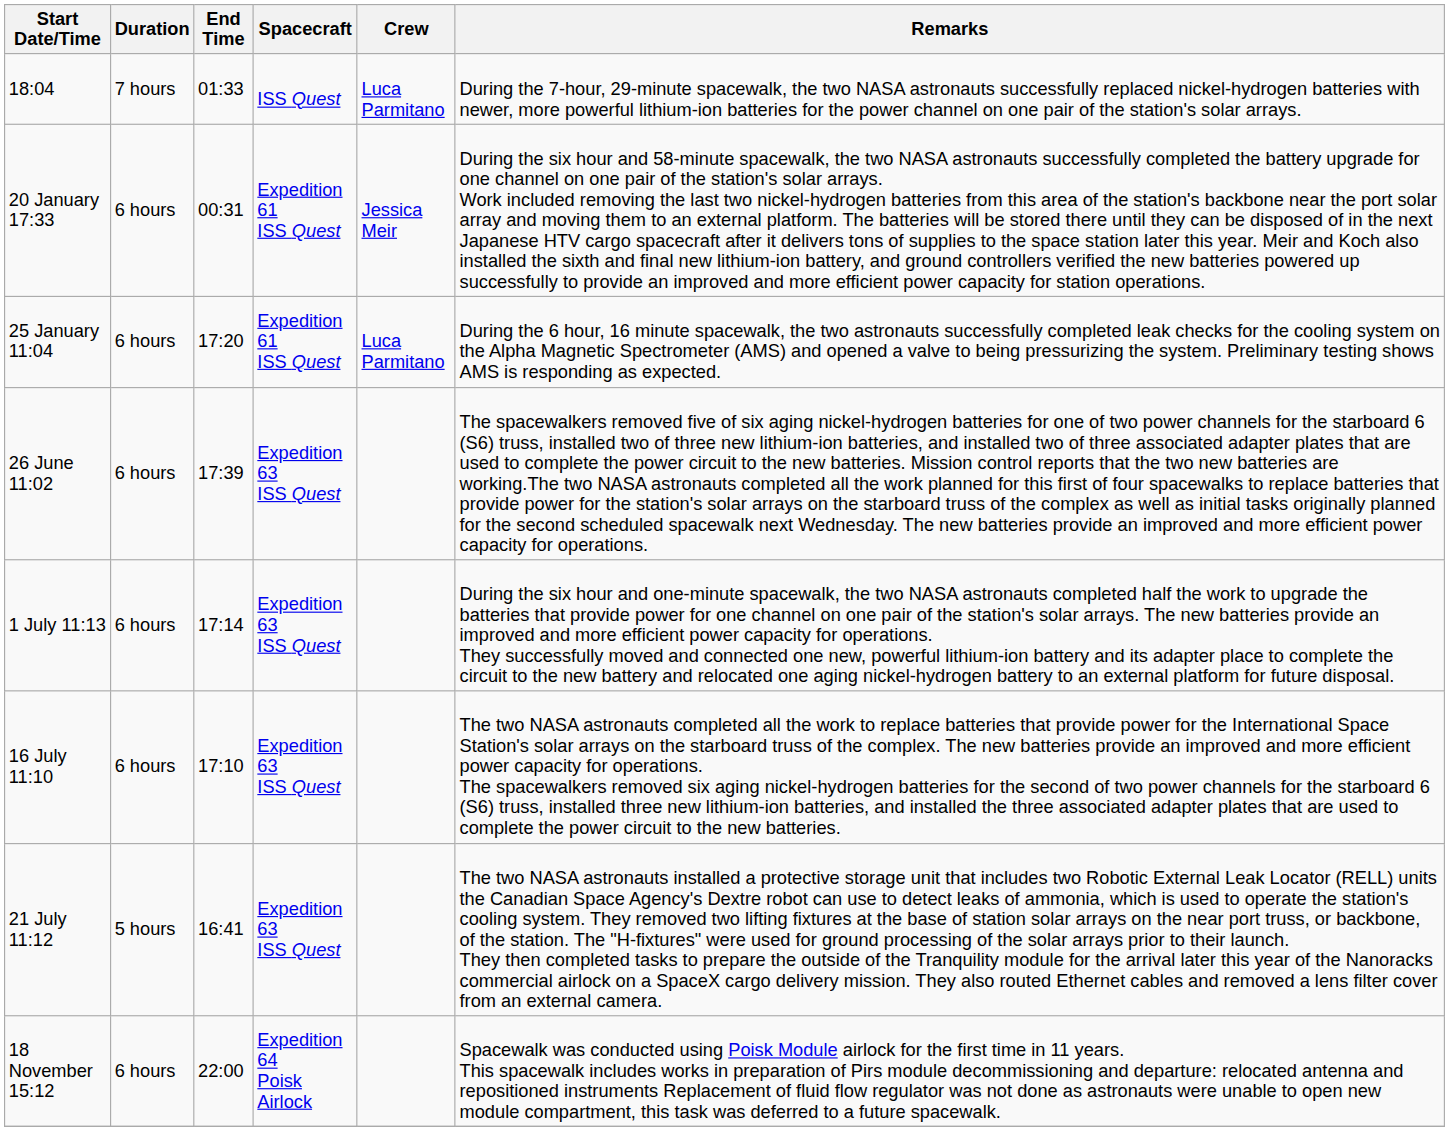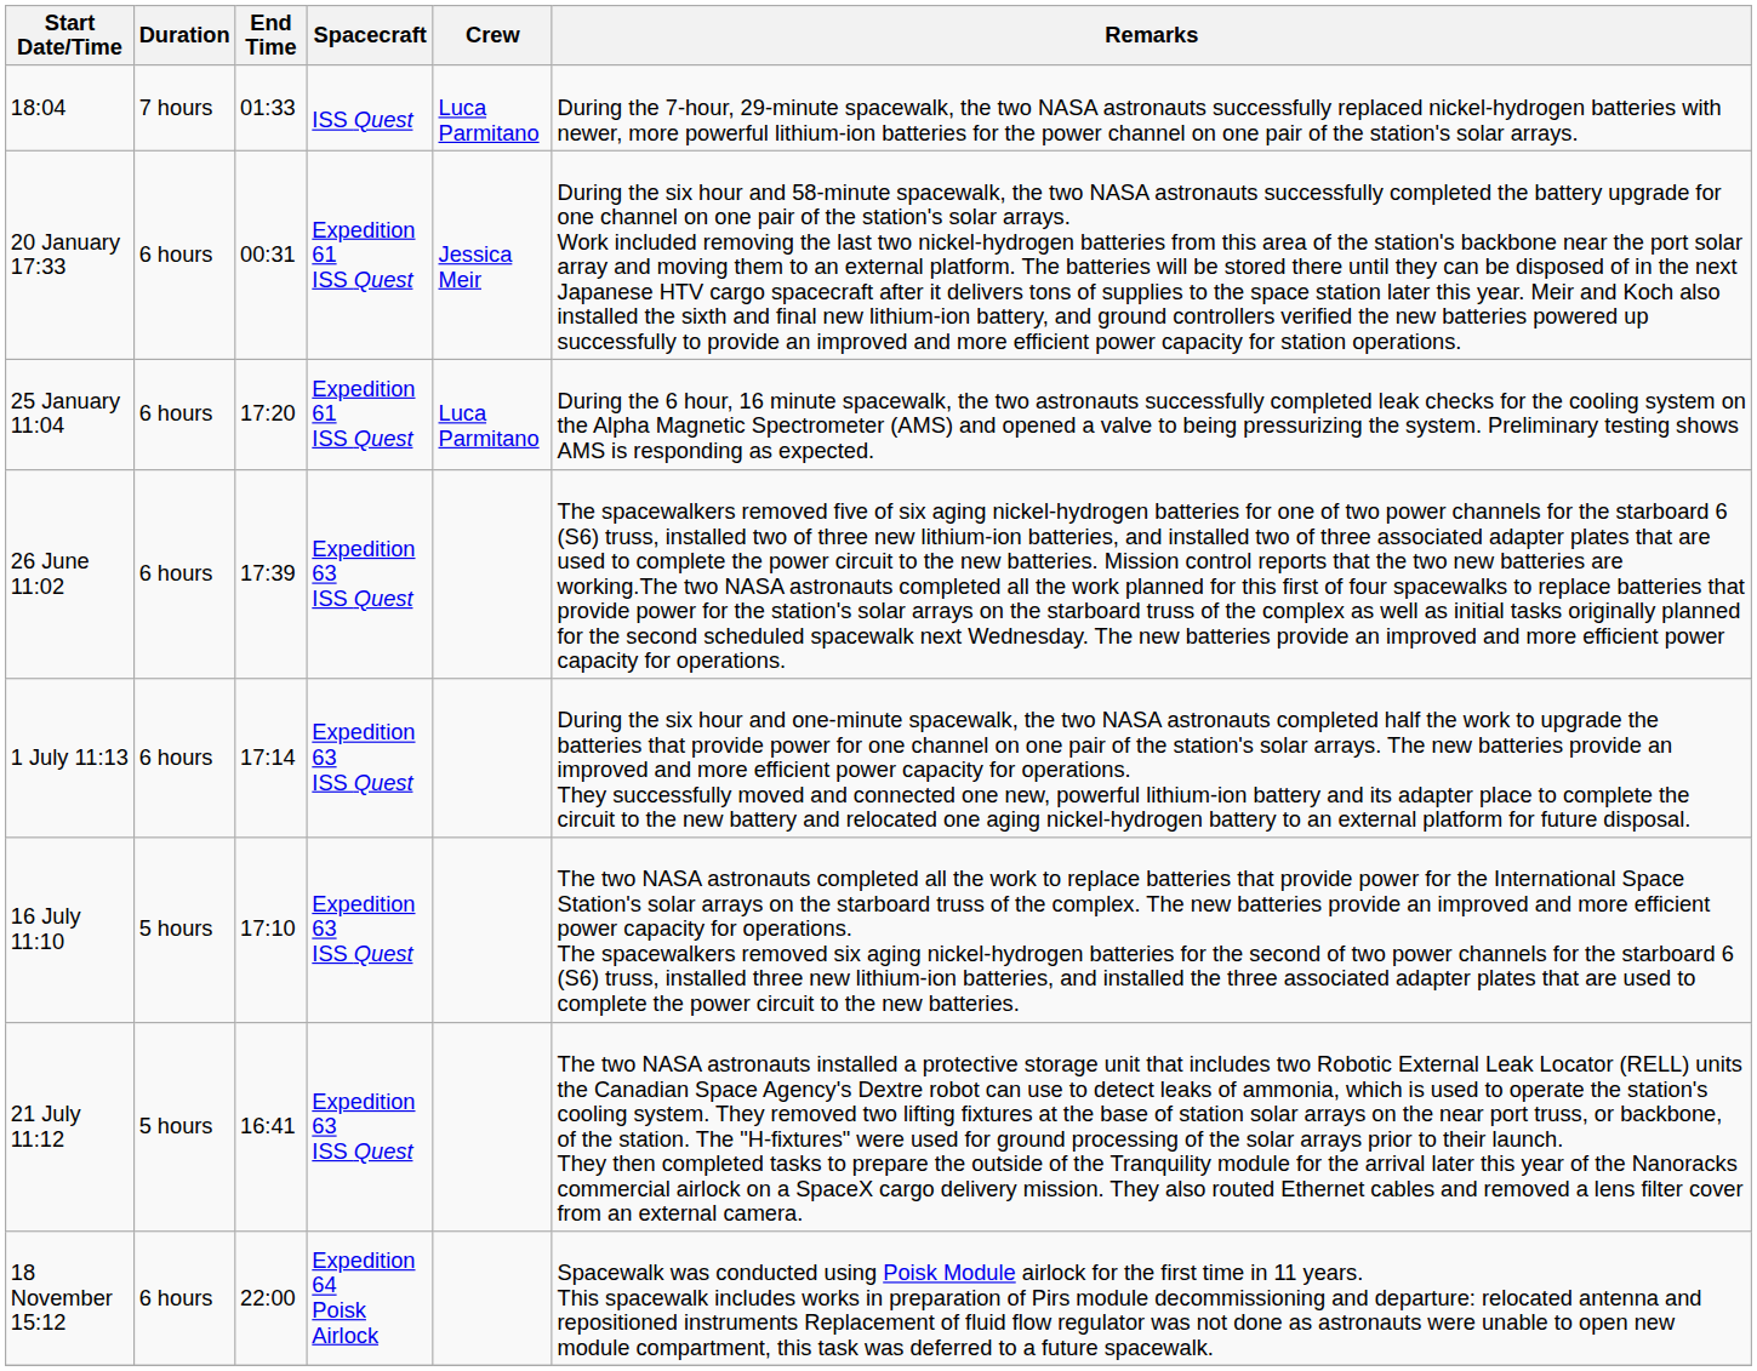16 July 11:10 | Duration: 6 hours -> 5 hours
